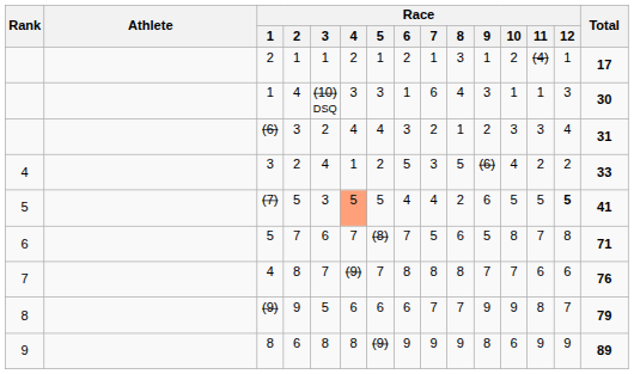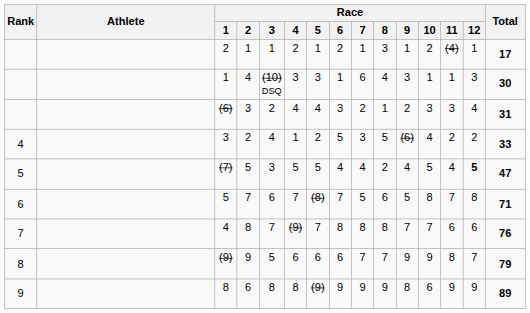(7) | Race / 4: lightsalmon background -> no background
(7) | Race / 9: 6 -> 4
(7) | Race / 11: 5 -> 4
(7) | Total: 41 -> 47
